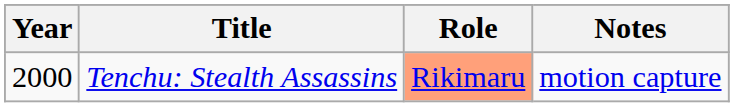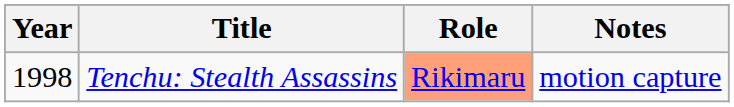Tenchu: Stealth Assassins | Year: 2000 -> 1998
